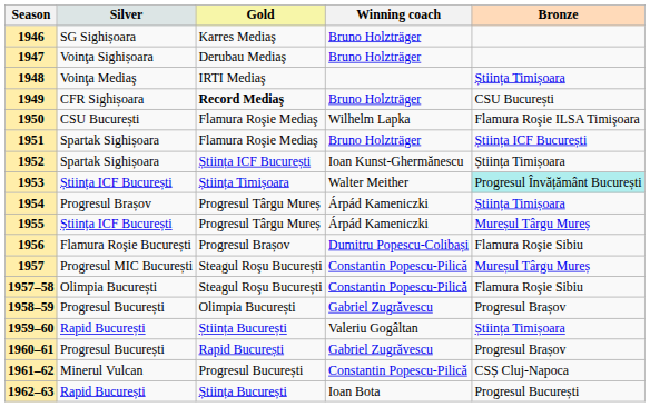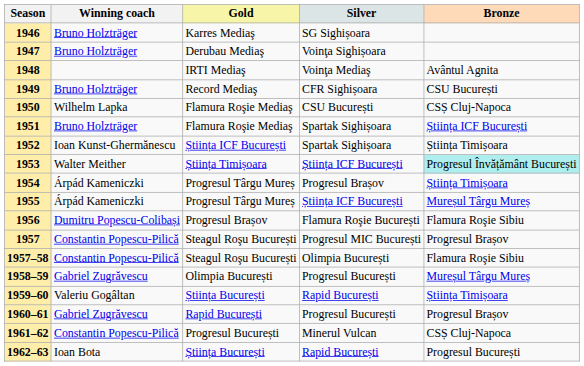columns swapped: Winning coach <-> Silver
1948 | Bronze: Știința Timișoara -> Avântul Agnita
1949 | Gold: bold -> normal
1950 | Bronze: Flamura Roşie ILSA Timişoara -> CSȘ Cluj-Napoca
1957 | Bronze: Mureșul Târgu Mureș -> Progresul Brașov
1958–59 | Bronze: Progresul Brașov -> Mureșul Târgu Mureș
